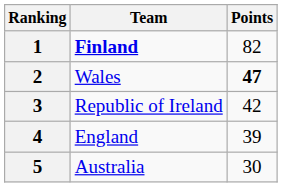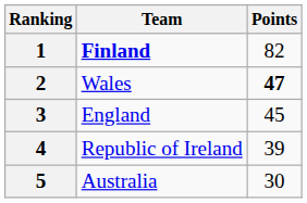3 | Team: Republic of Ireland -> England
3 | Points: 42 -> 45
4 | Team: England -> Republic of Ireland
